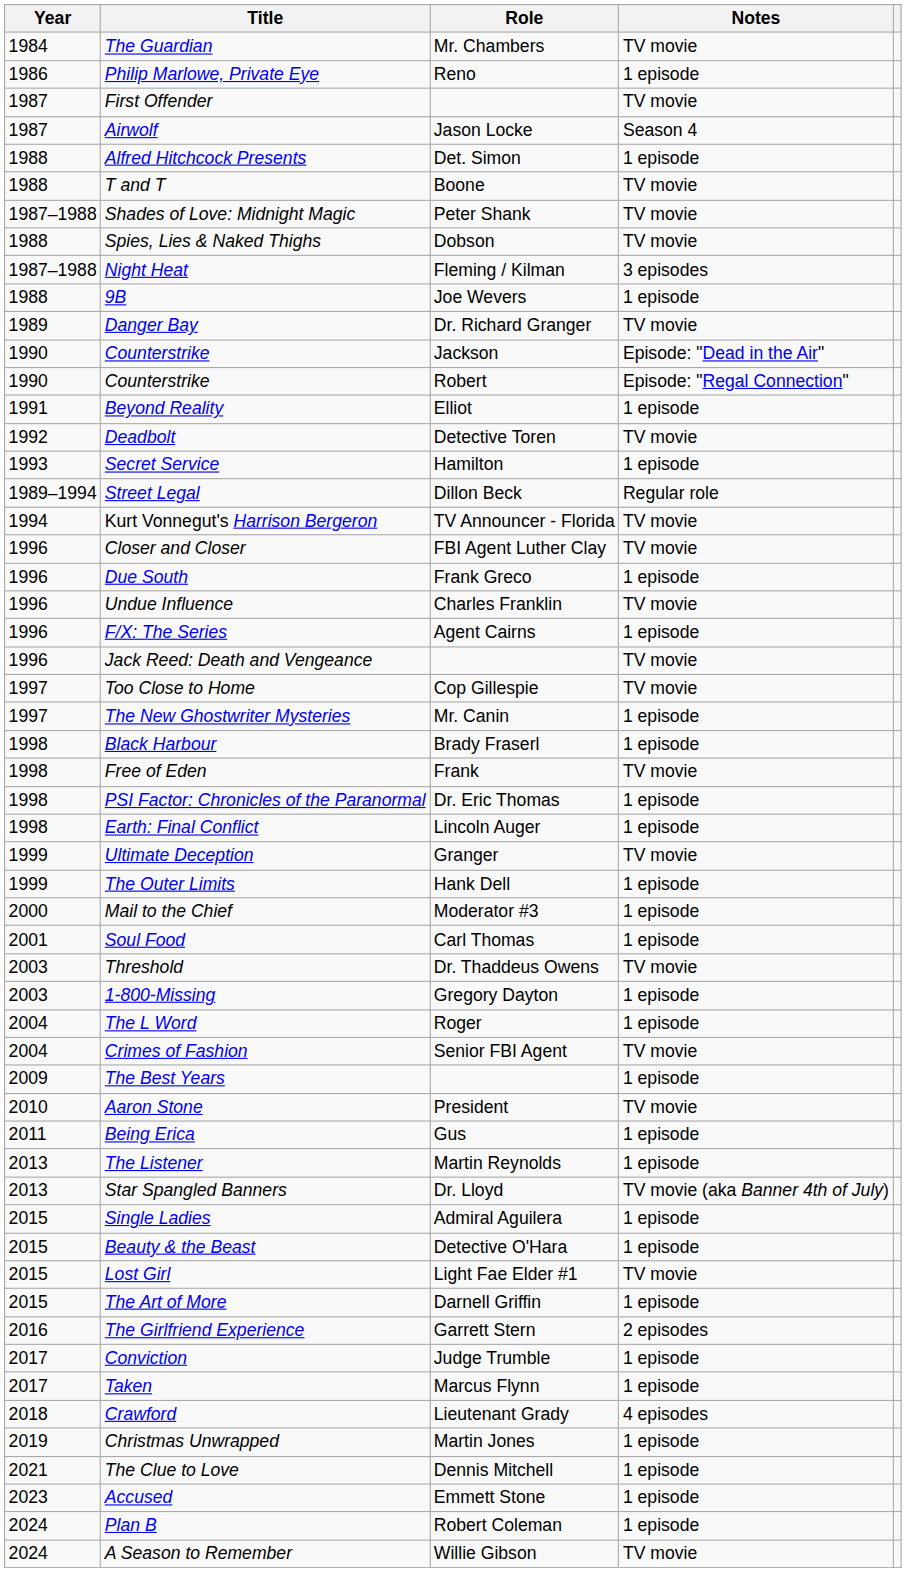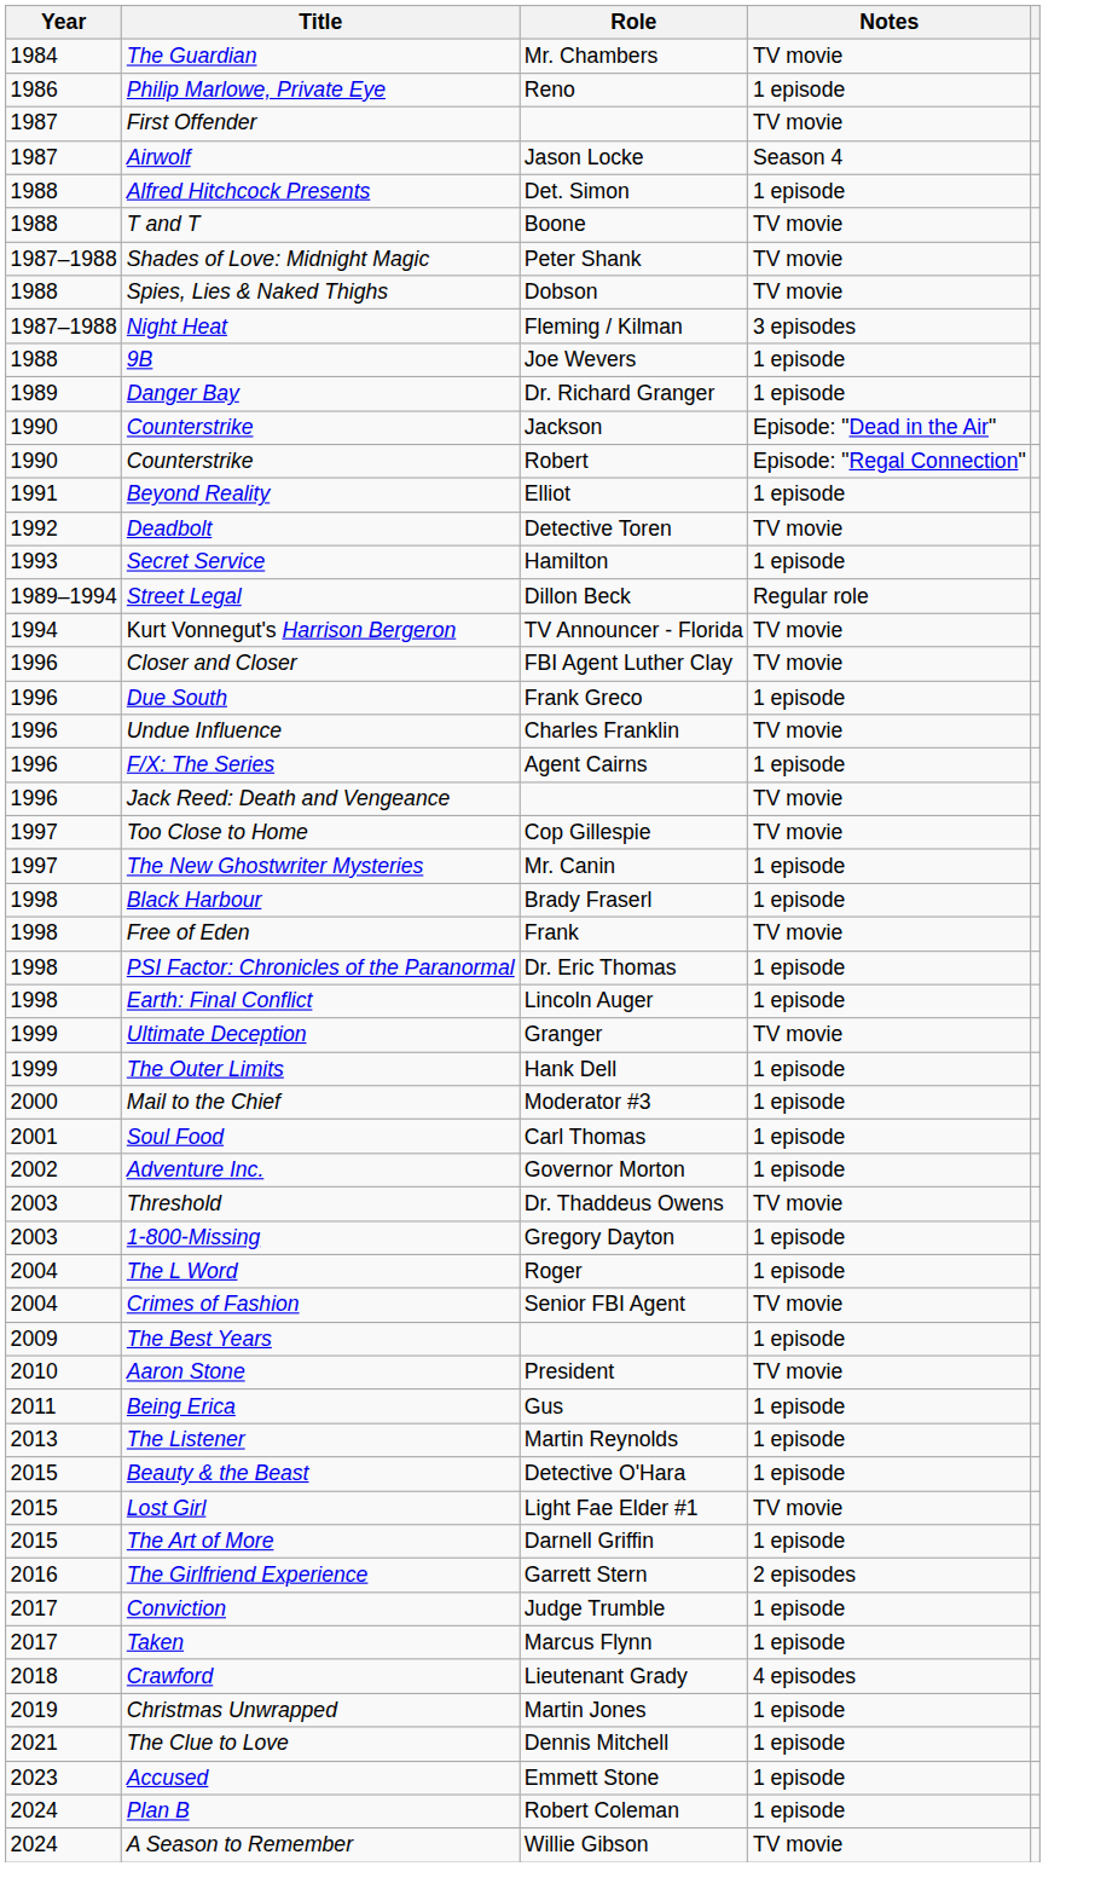Danger Bay | Notes: TV movie -> 1 episode
+ row: 2002 | Adventure Inc. | Governor Morton | 1 episode
- row: 2013 | Star Spangled Banners | Dr. Lloyd | TV movie (aka Banner 4th of July)
- row: 2015 | Single Ladies | Admiral Aguilera | 1 episode
